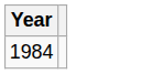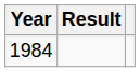+ column: Result
